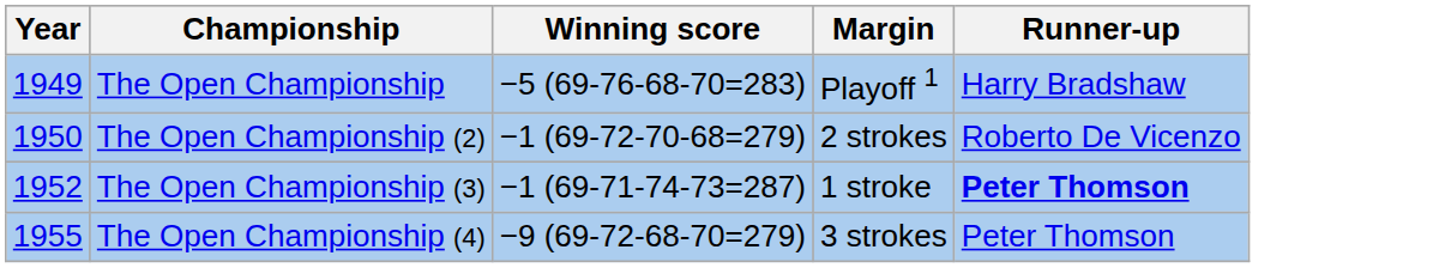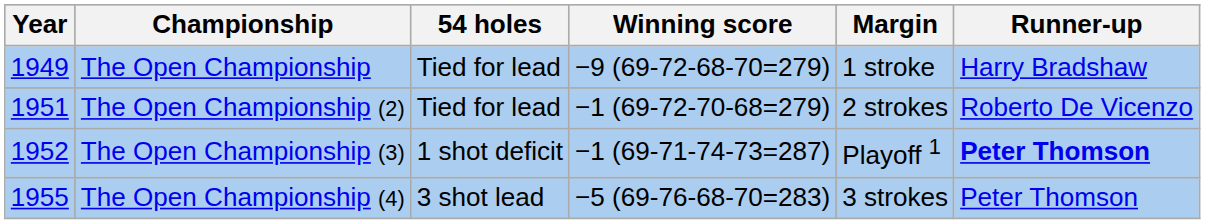+ column: 54 holes | Tied for lead | Tied for lead | 1 shot deficit | 3 shot lead
The Open Championship | Winning score: −5 (69-76-68-70=283) -> −9 (69-72-68-70=279)
The Open Championship | Margin: Playoff 1 -> 1 stroke
The Open Championship (2) | Year: 1950 -> 1951
The Open Championship (3) | Margin: 1 stroke -> Playoff 1
The Open Championship (4) | Winning score: −9 (69-72-68-70=279) -> −5 (69-76-68-70=283)
